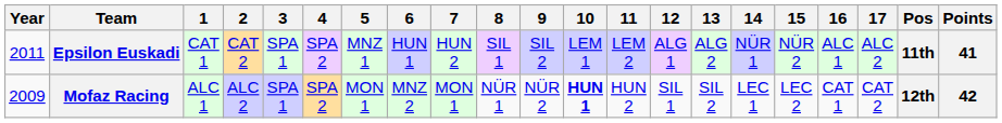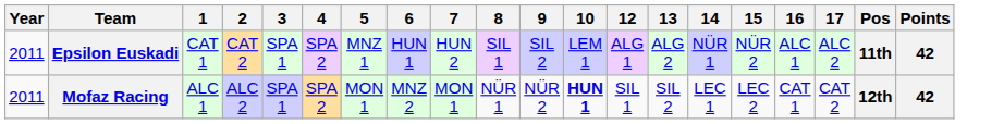- column: 11 | LEM 2 | HUN 2
Epsilon Euskadi | Points: 41 -> 42
Mofaz Racing | Year: 2009 -> 2011
